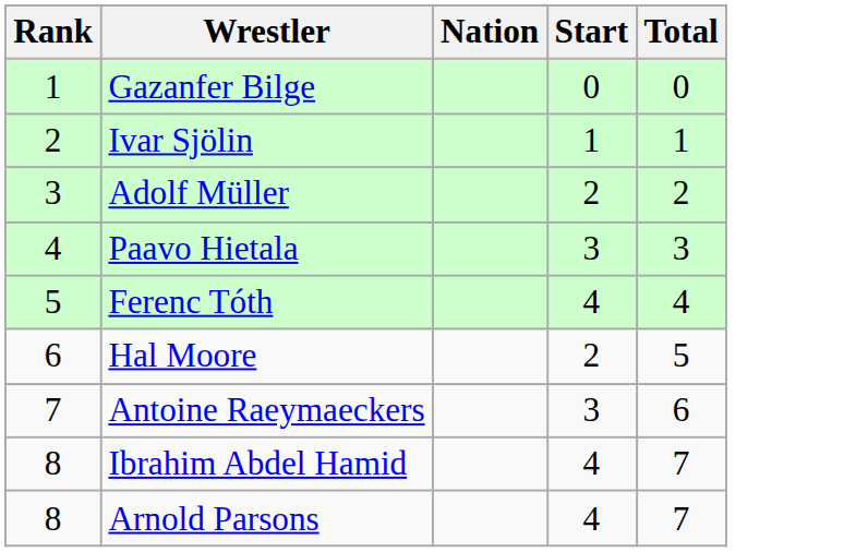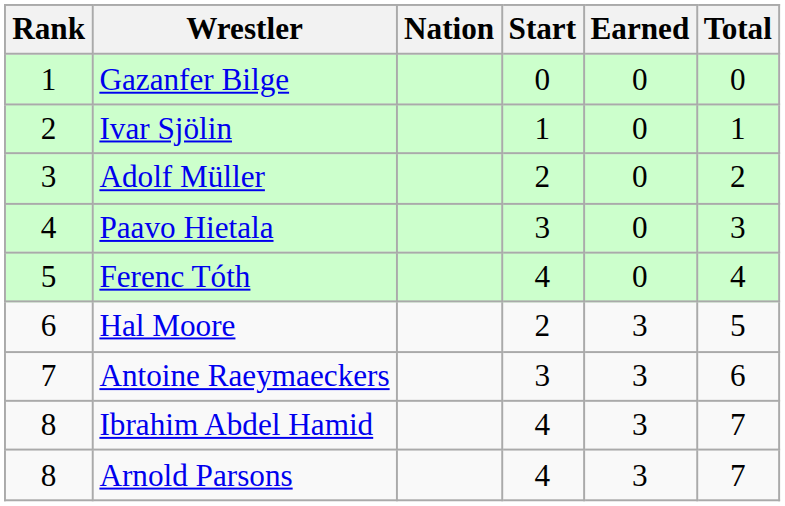+ column: Earned | 0 | 0 | 0 | 0 | 0 | 3 | 3 | 3 | 3
